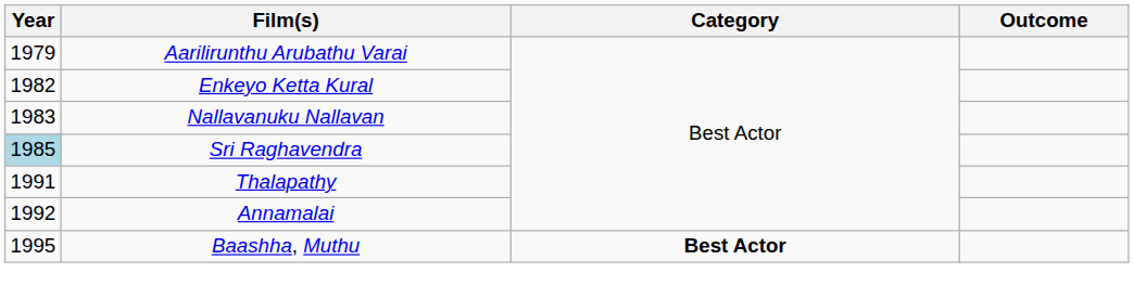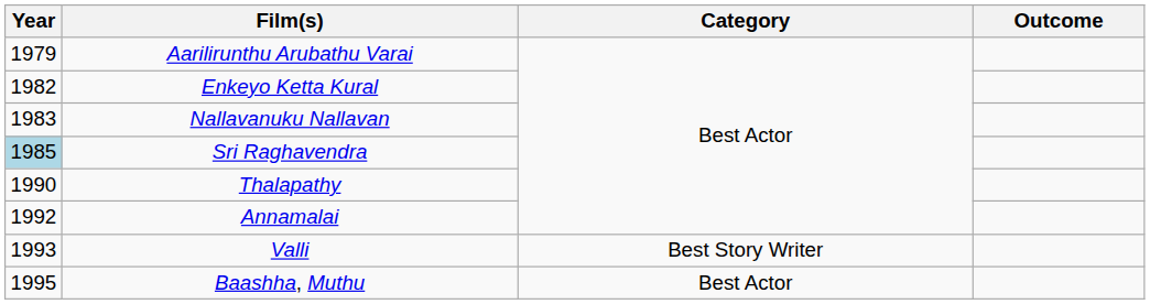Thalapathy | Year: 1991 -> 1990
+ row: 1993 | Valli | Best Story Writer
Baashha, Muthu | Category: bold -> normal
